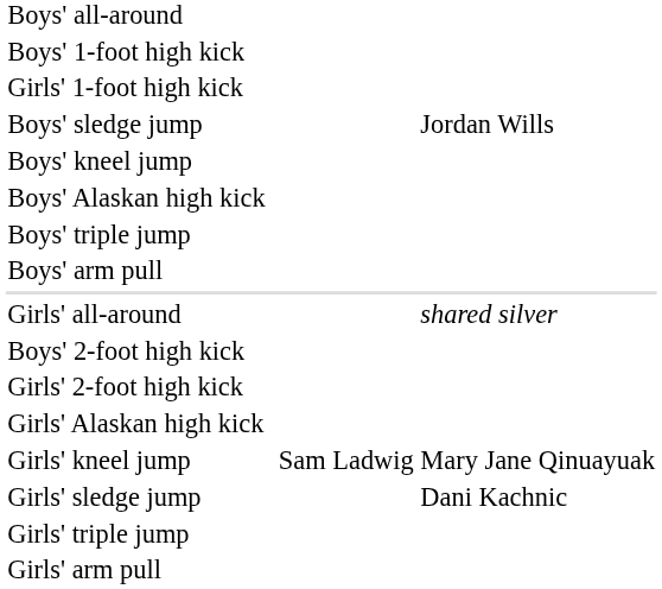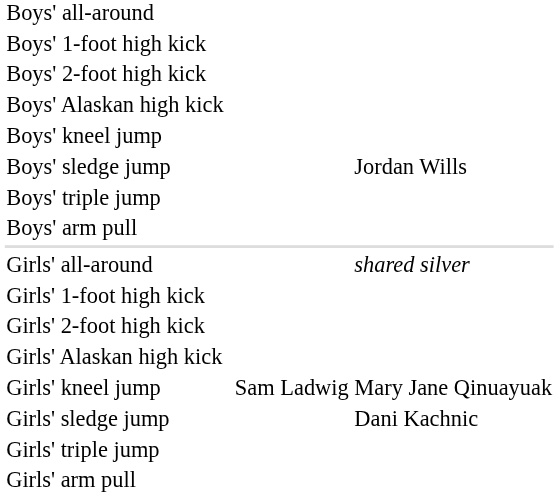rows swapped: Boys' 2-foot high kick <-> Girls' 1-foot high kick
rows swapped: Boys' Alaskan high kick <-> Boys' sledge jump
